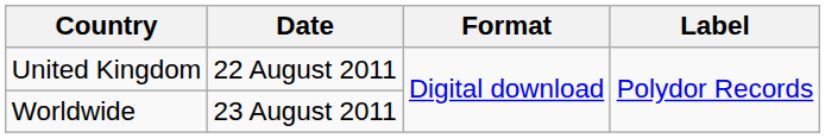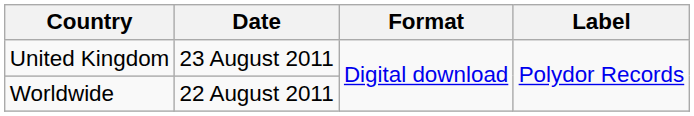United Kingdom | Date: 22 August 2011 -> 23 August 2011
Worldwide | Date: 23 August 2011 -> 22 August 2011
